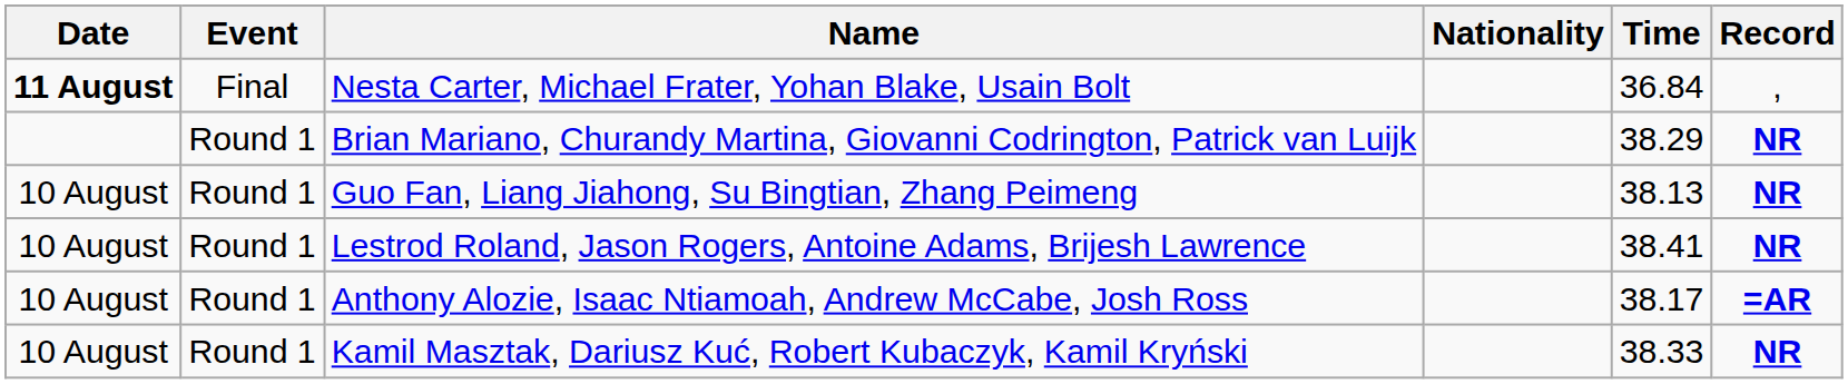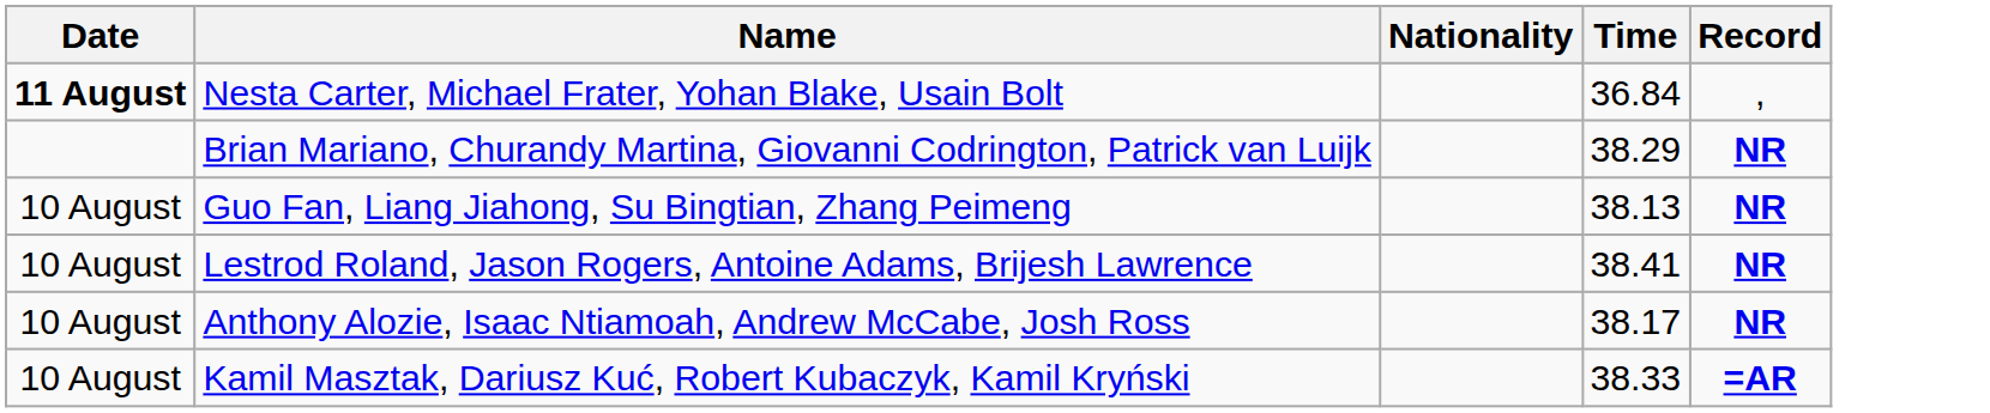- column: Event | Final | Round 1 | Round 1 | Round 1 | Round 1 | Round 1
Anthony Alozie, Isaac Ntiamoah, Andrew McCabe, Josh Ross | Record: =AR -> NR
Kamil Masztak, Dariusz Kuć, Robert Kubaczyk, Kamil Kryński | Record: NR -> =AR
